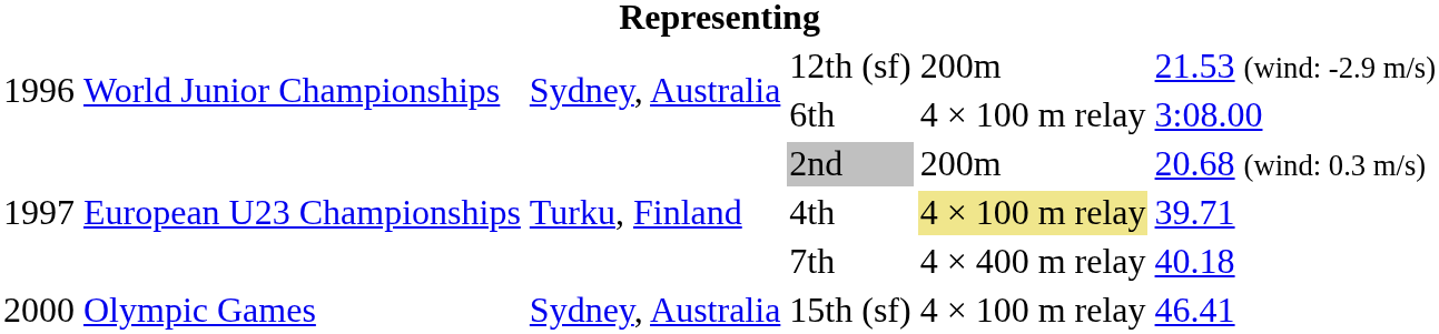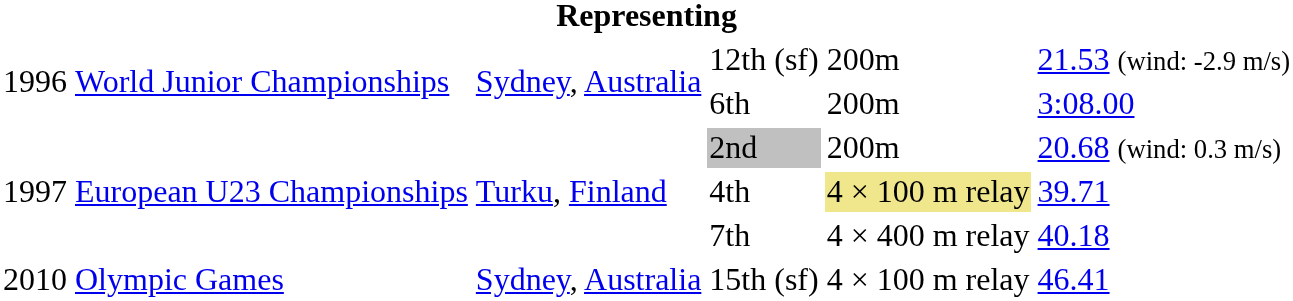6th | column 5: 4 × 100 m relay -> 200m
15th (sf) | column 1: 2000 -> 2010
